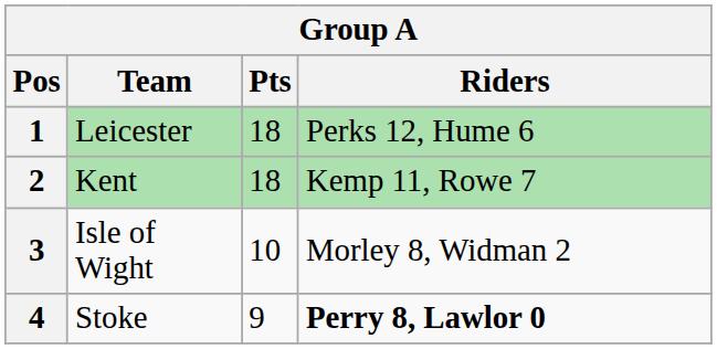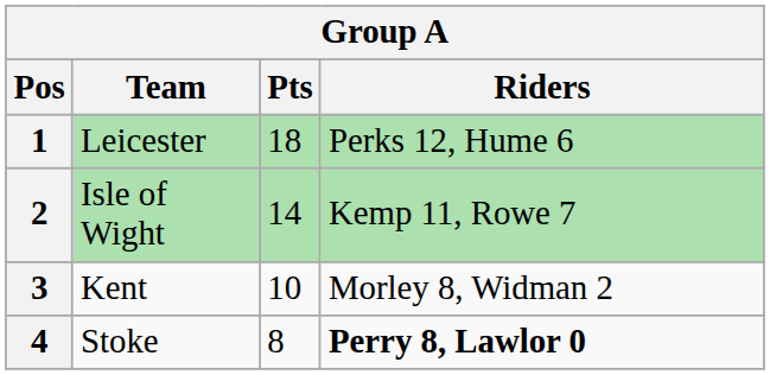2 | Team: Kent -> Isle of Wight
2 | Pts: 18 -> 14
3 | Team: Isle of Wight -> Kent
4 | Pts: 9 -> 8
